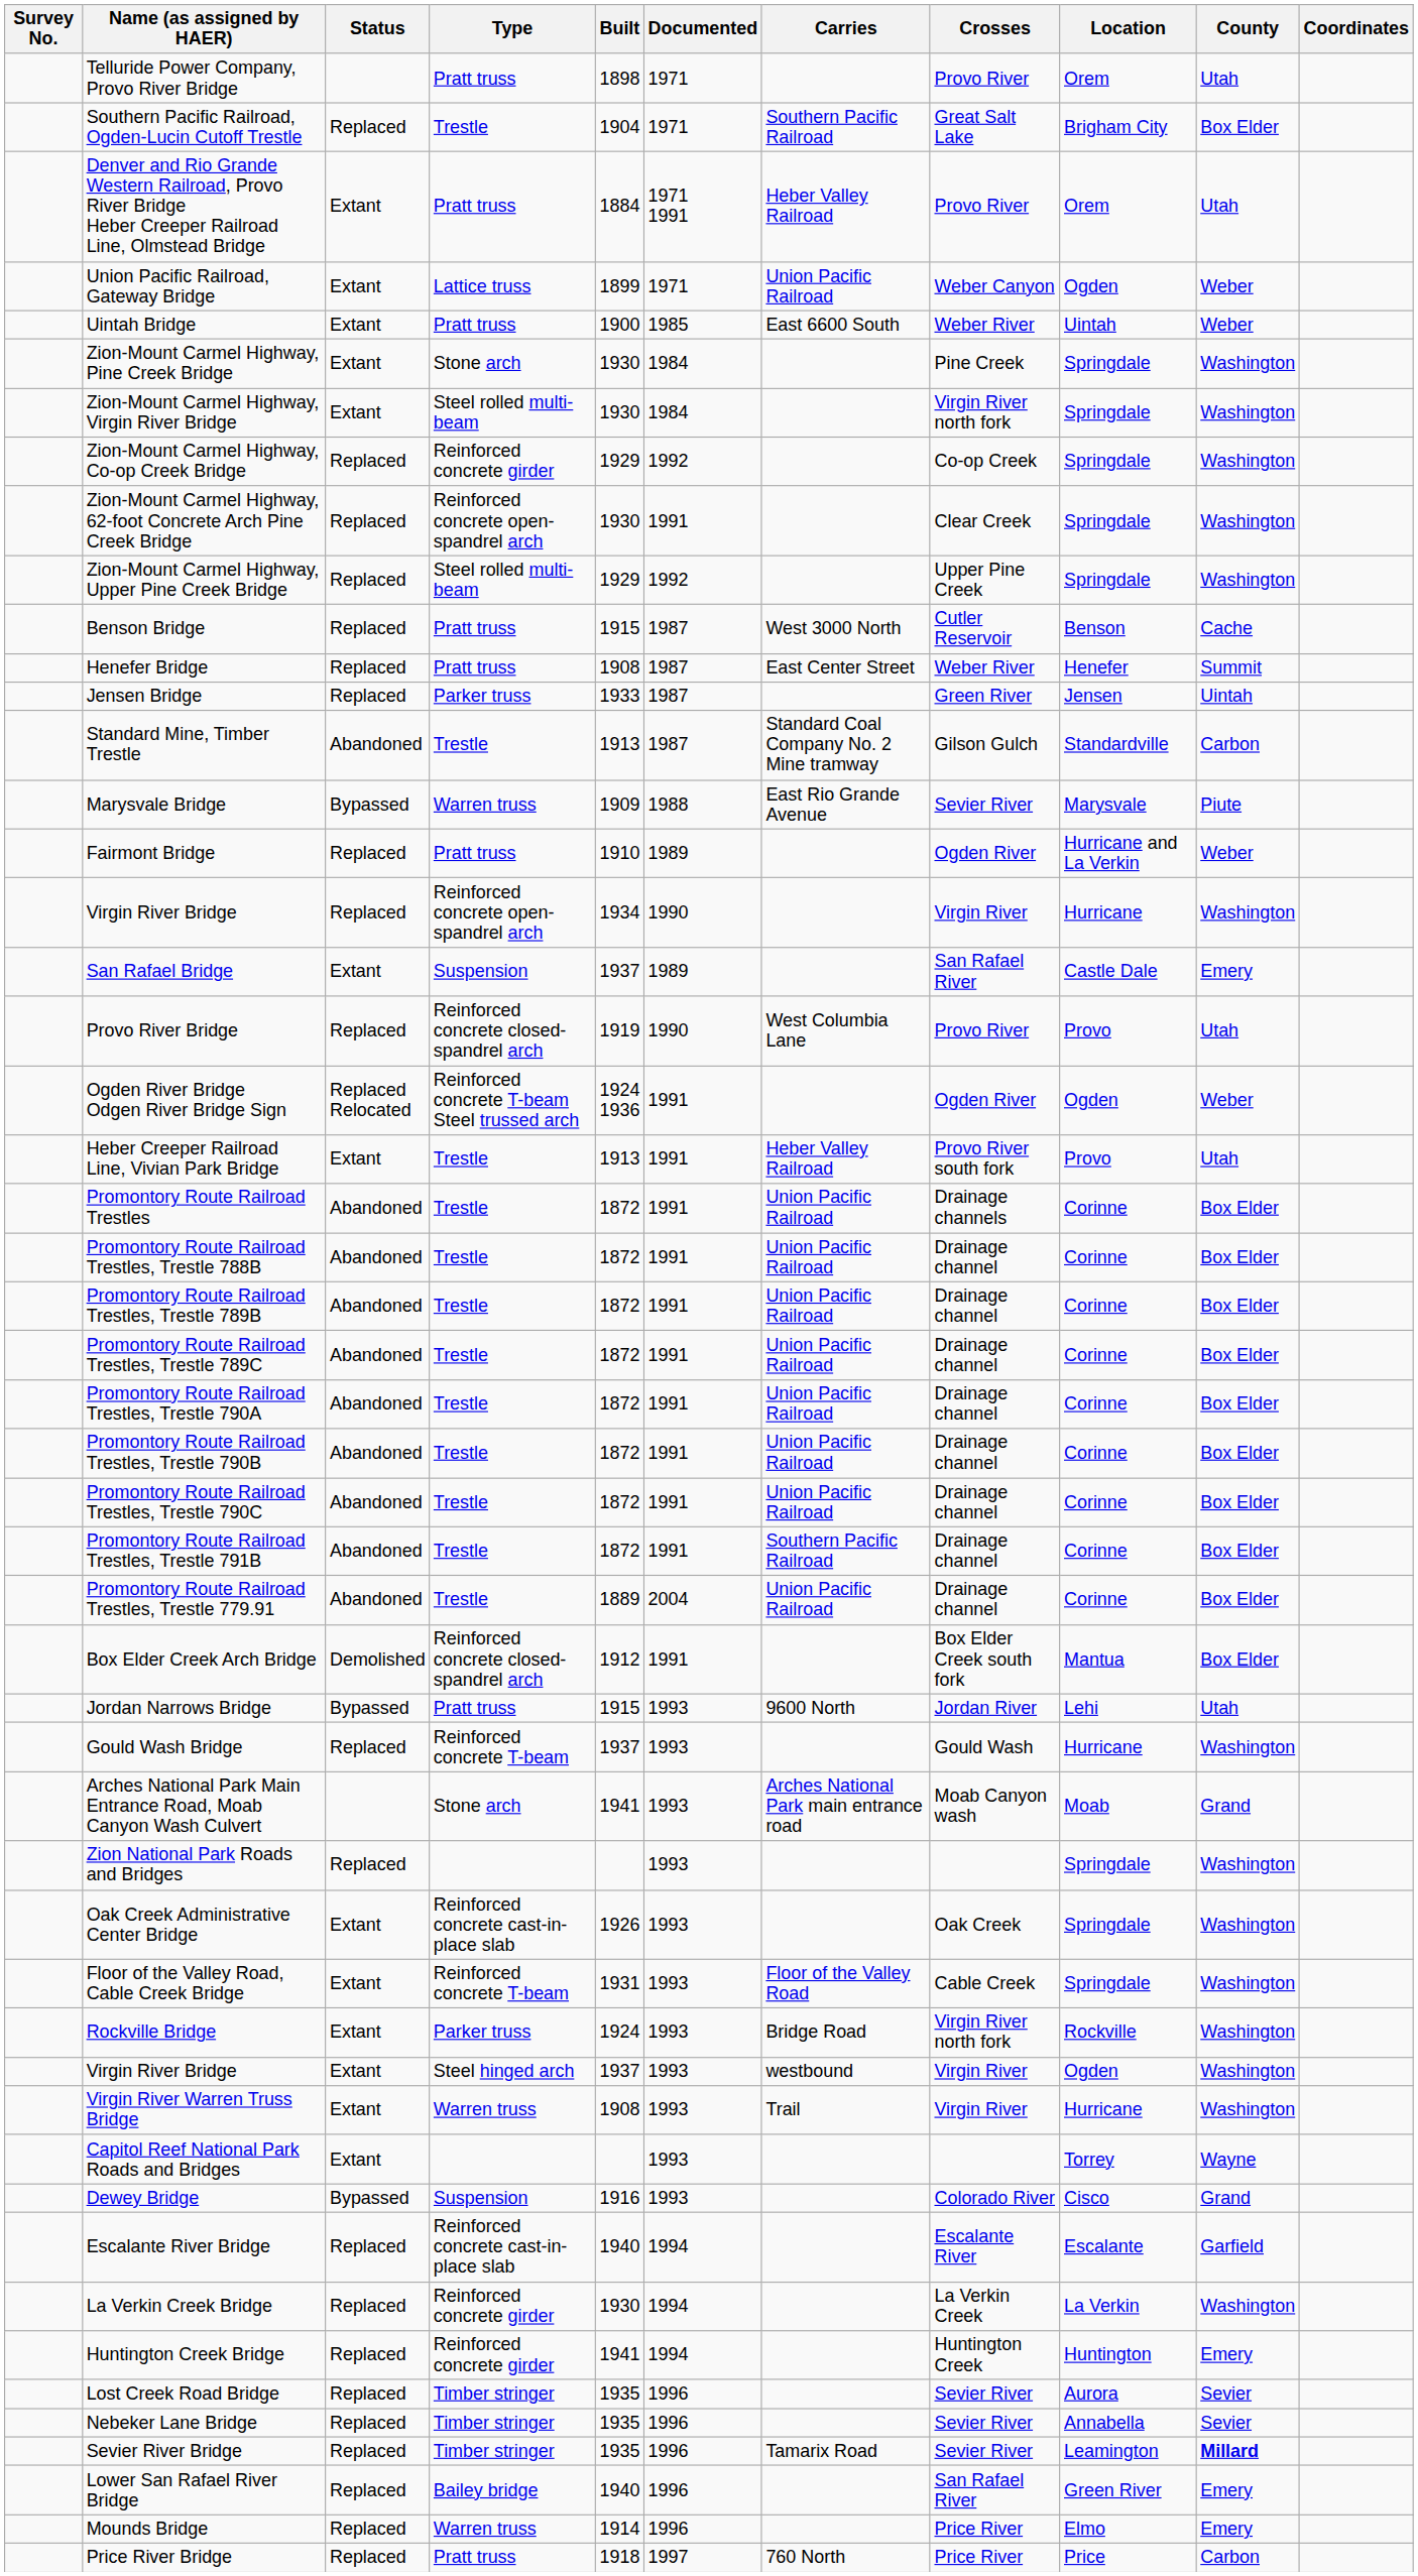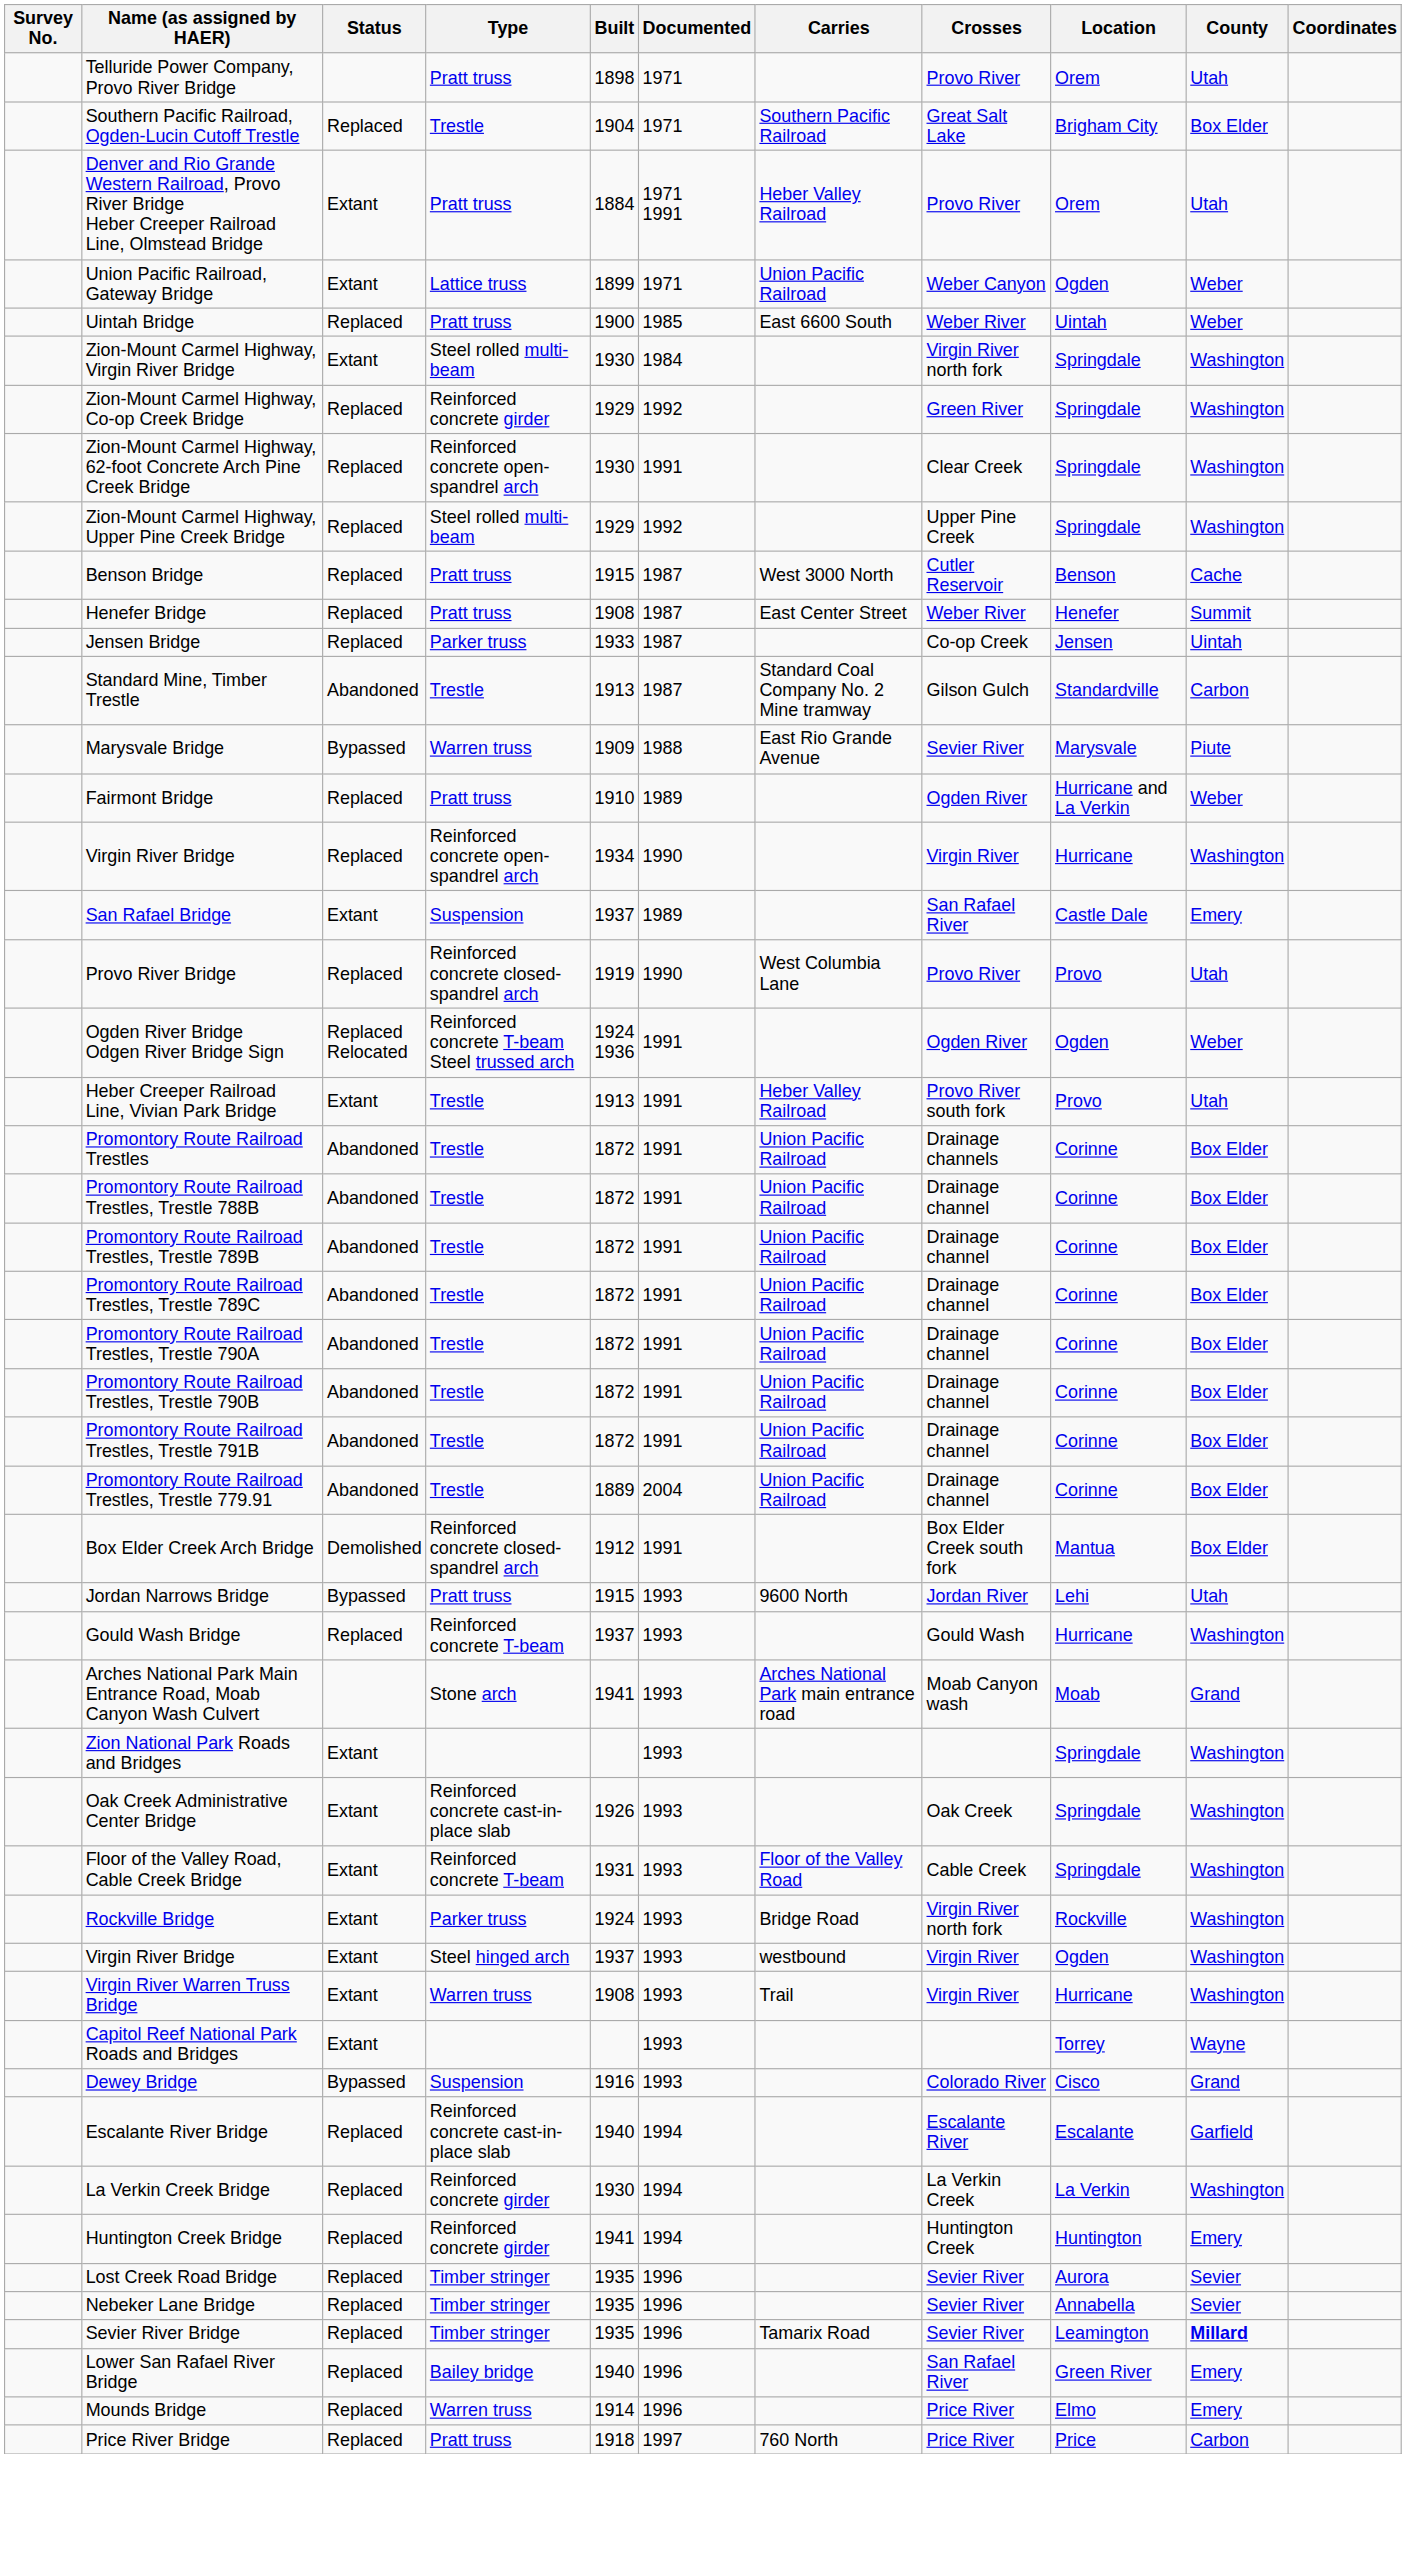Uintah Bridge | Status: Extant -> Replaced
- row: Zion-Mount Carmel Highway, Pine Creek Bridge | Extant | Stone arch | 1930 | 1984 | Pine Creek | Springdale | Washington
Zion-Mount Carmel Highway, Co-op Creek Bridge | Crosses: Co-op Creek -> Green River
Jensen Bridge | Crosses: Green River -> Co-op Creek
- row: Promontory Route Railroad Trestles, Trestle 790C | Abandoned | Trestle | 1872 | 1991 | Union Pacific Railroad | Drainage channel | Corinne | Box Elder
Promontory Route Railroad Trestles, Trestle 791B | Carries: Southern Pacific Railroad -> Union Pacific Railroad
Zion National Park Roads and Bridges | Status: Replaced -> Extant
